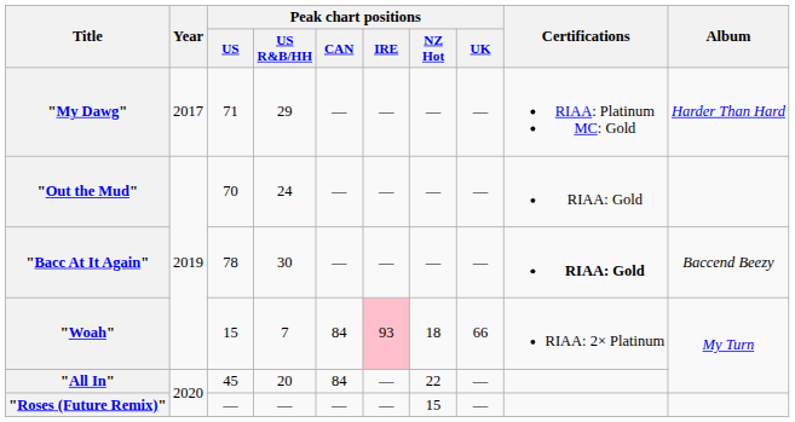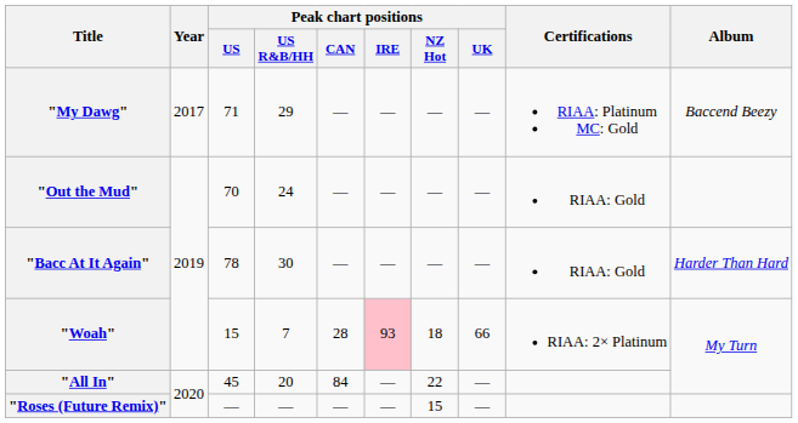"My Dawg" | Album: Harder Than Hard -> Baccend Beezy
"Bacc At It Again" | Certifications: bold -> normal
"Bacc At It Again" | Album: Baccend Beezy -> Harder Than Hard
"Woah" | Peak chart positions / CAN: 84 -> 28
